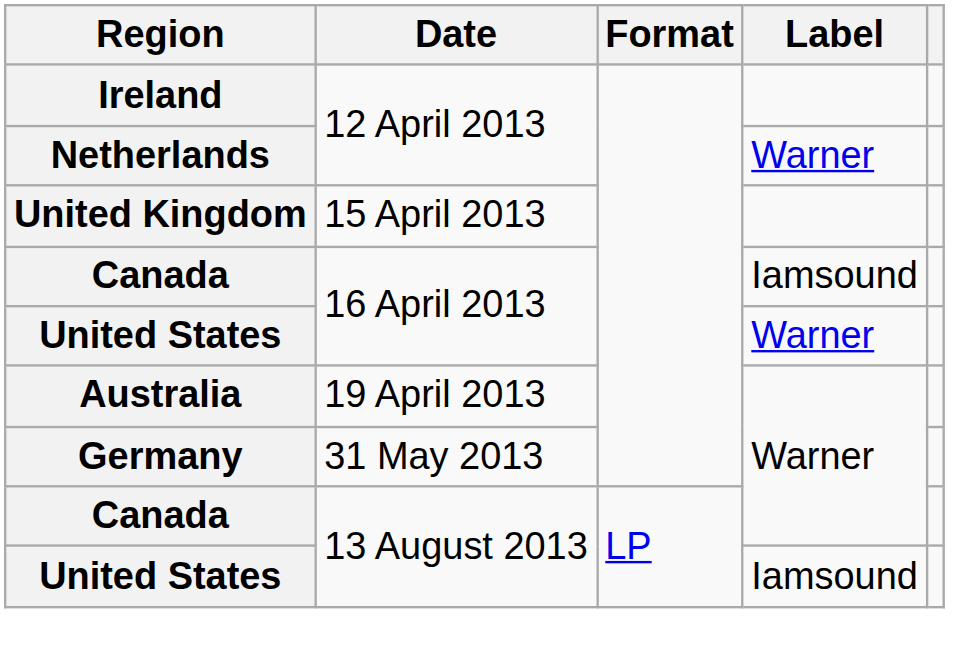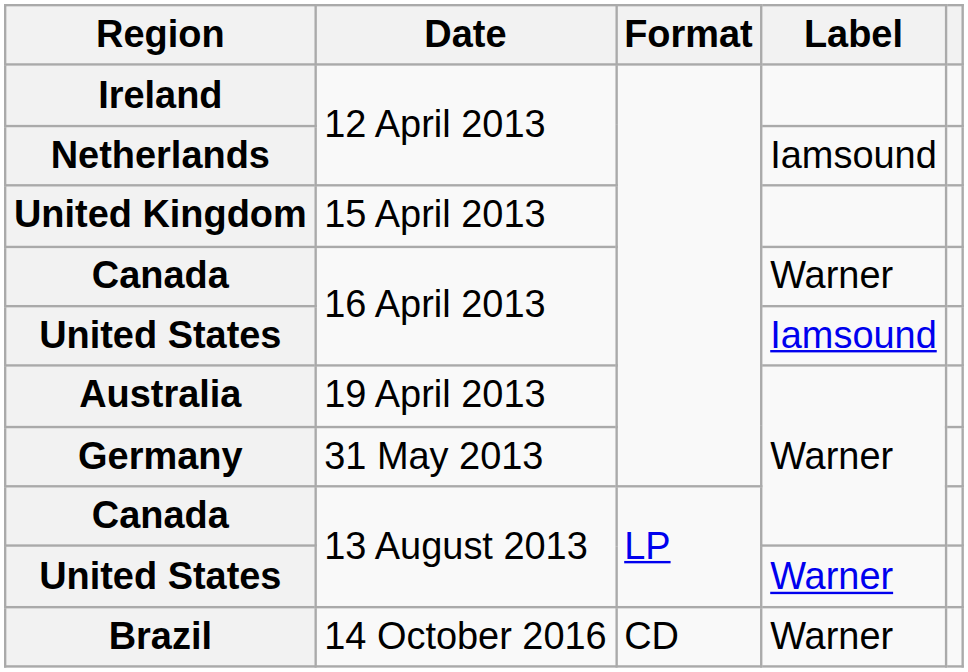Netherlands | Label: Warner -> Iamsound
Canada / 16 April 2013 | Label: Iamsound -> Warner
United States / 16 April 2013 | Label: Warner -> Iamsound
United States / 13 August 2013 | Label: Iamsound -> Warner
+ row: Brazil | 14 October 2016 | CD | Warner
